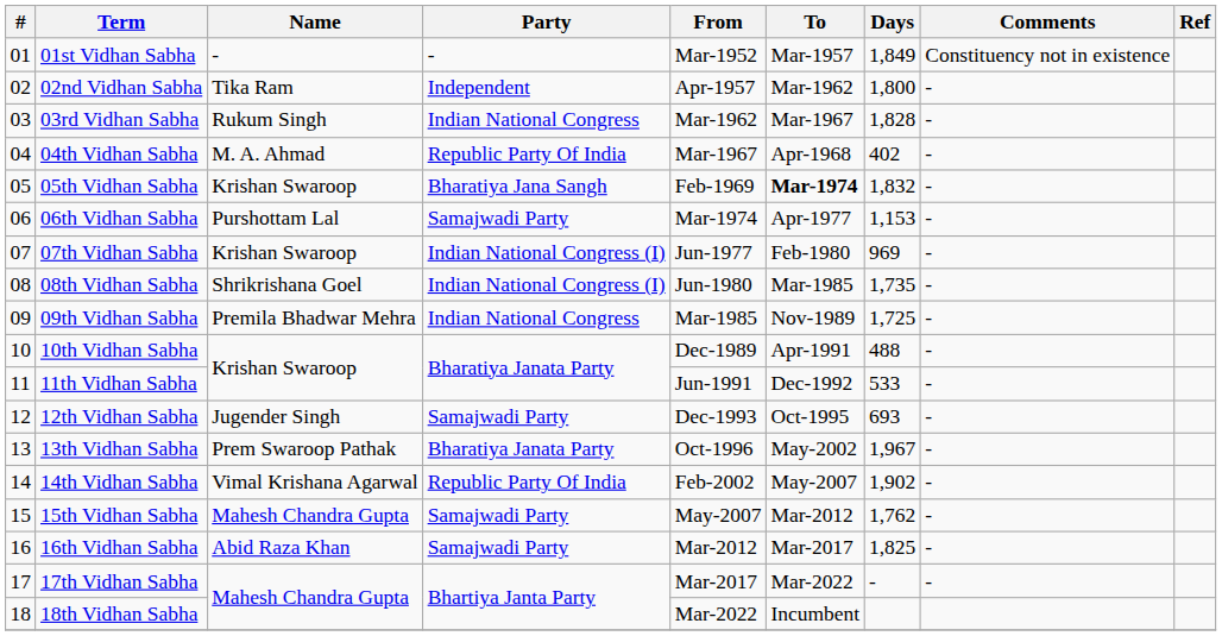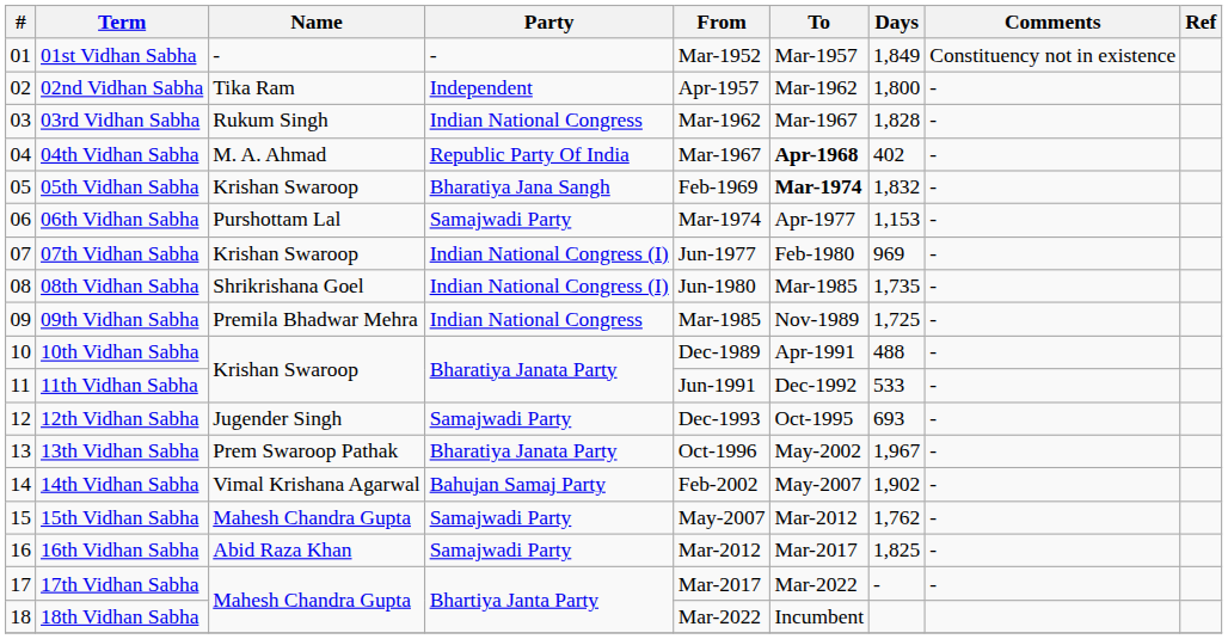04th Vidhan Sabha | To: normal -> bold
14th Vidhan Sabha | Party: Republic Party Of India -> Bahujan Samaj Party
